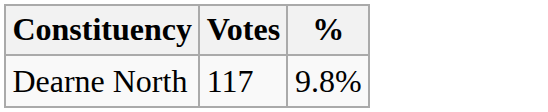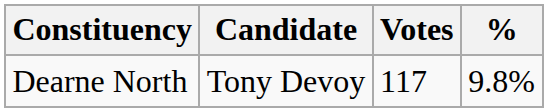+ column: Candidate | Tony Devoy
